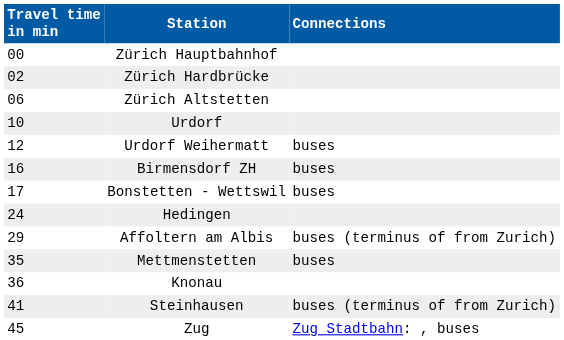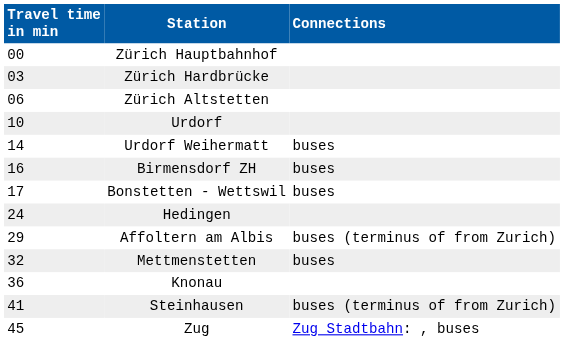Zürich Hardbrücke | Travel time in min: 02 -> 03
Urdorf Weihermatt | Travel time in min: 12 -> 14
Mettmenstetten | Travel time in min: 35 -> 32
